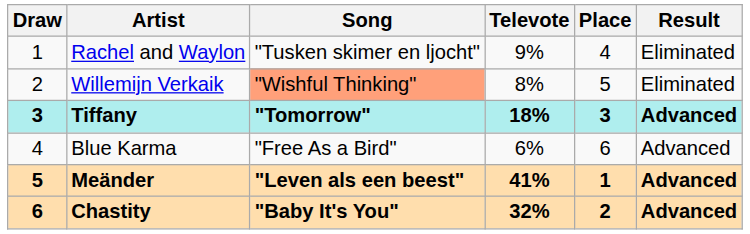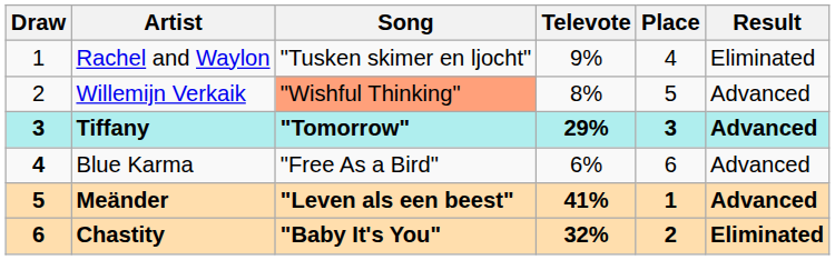Willemijn Verkaik | Result: Eliminated -> Advanced
Tiffany | Televote: 18% -> 29%
Blue Karma | Draw: normal -> bold
Chastity | Result: Advanced -> Eliminated
